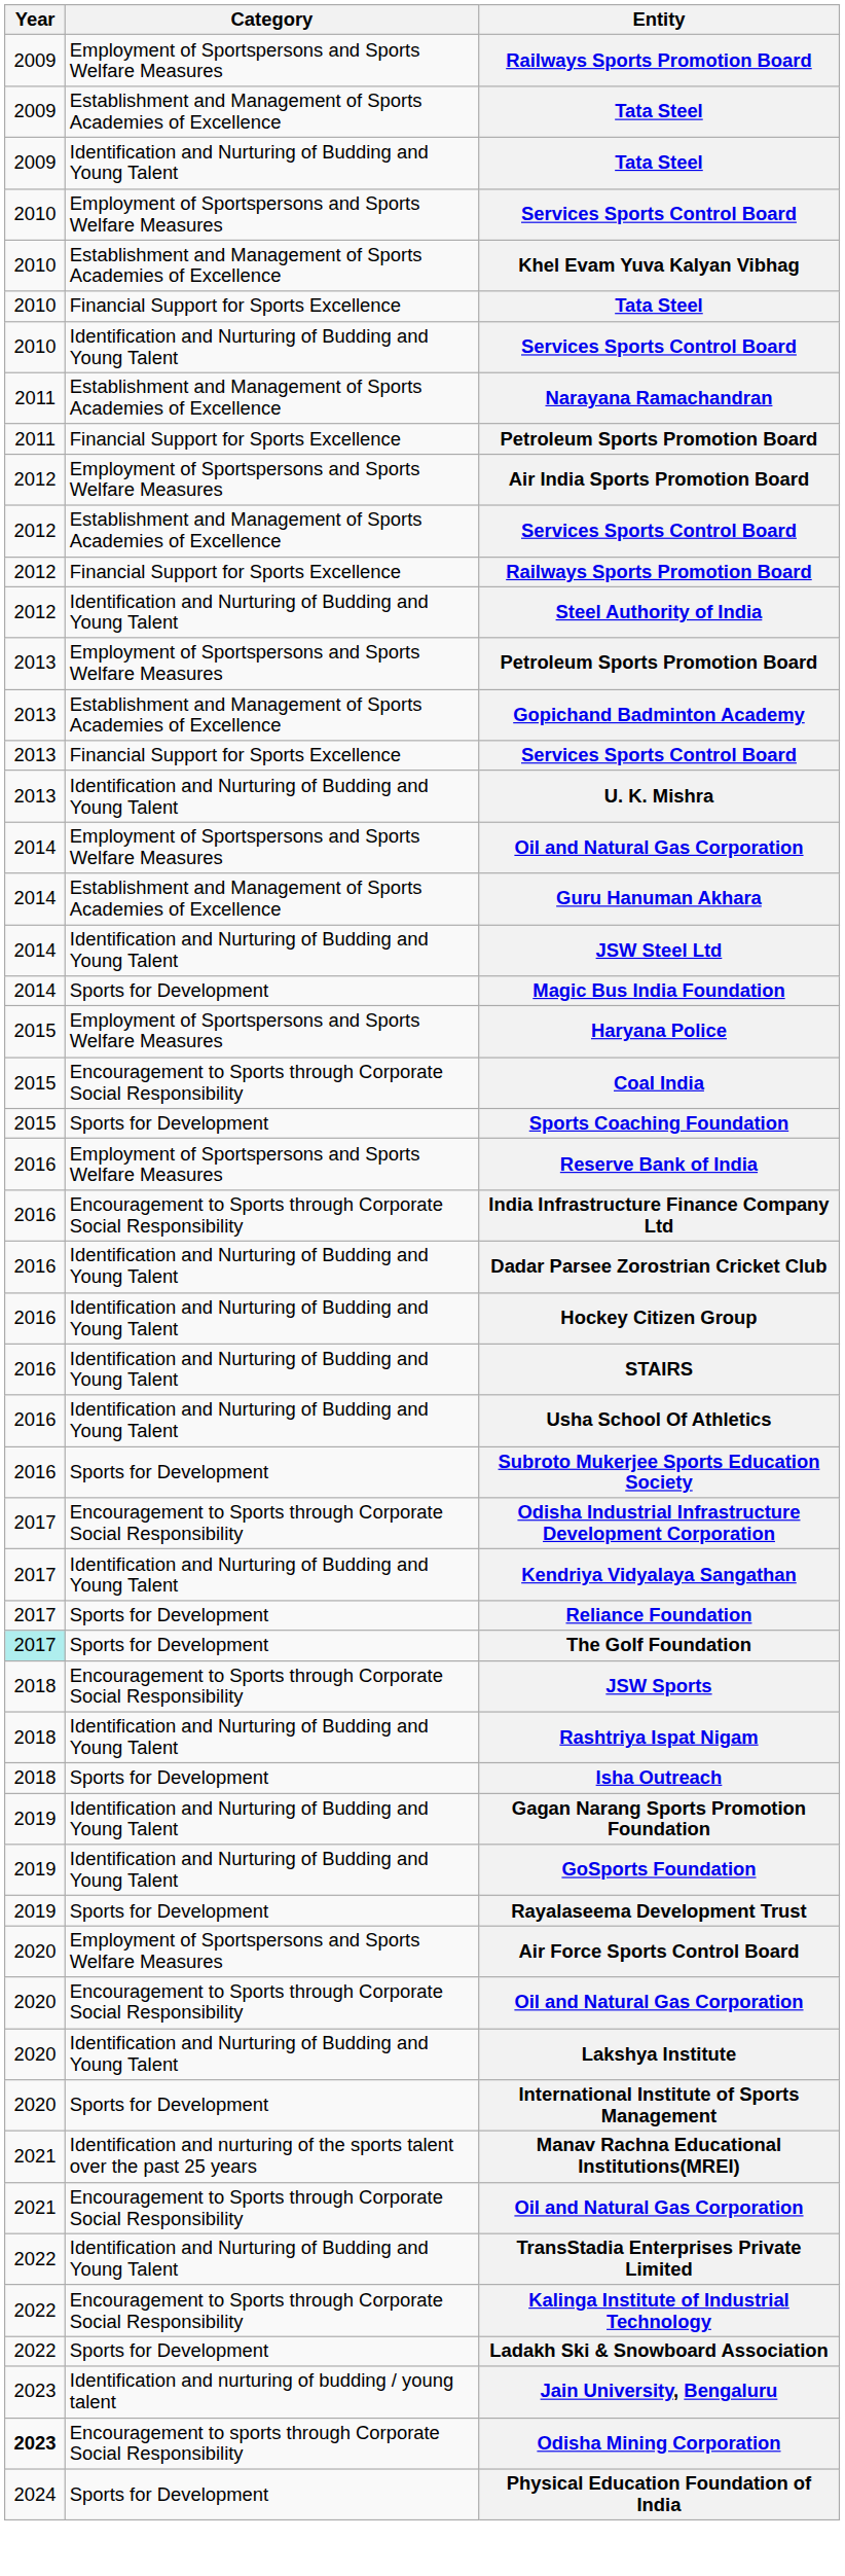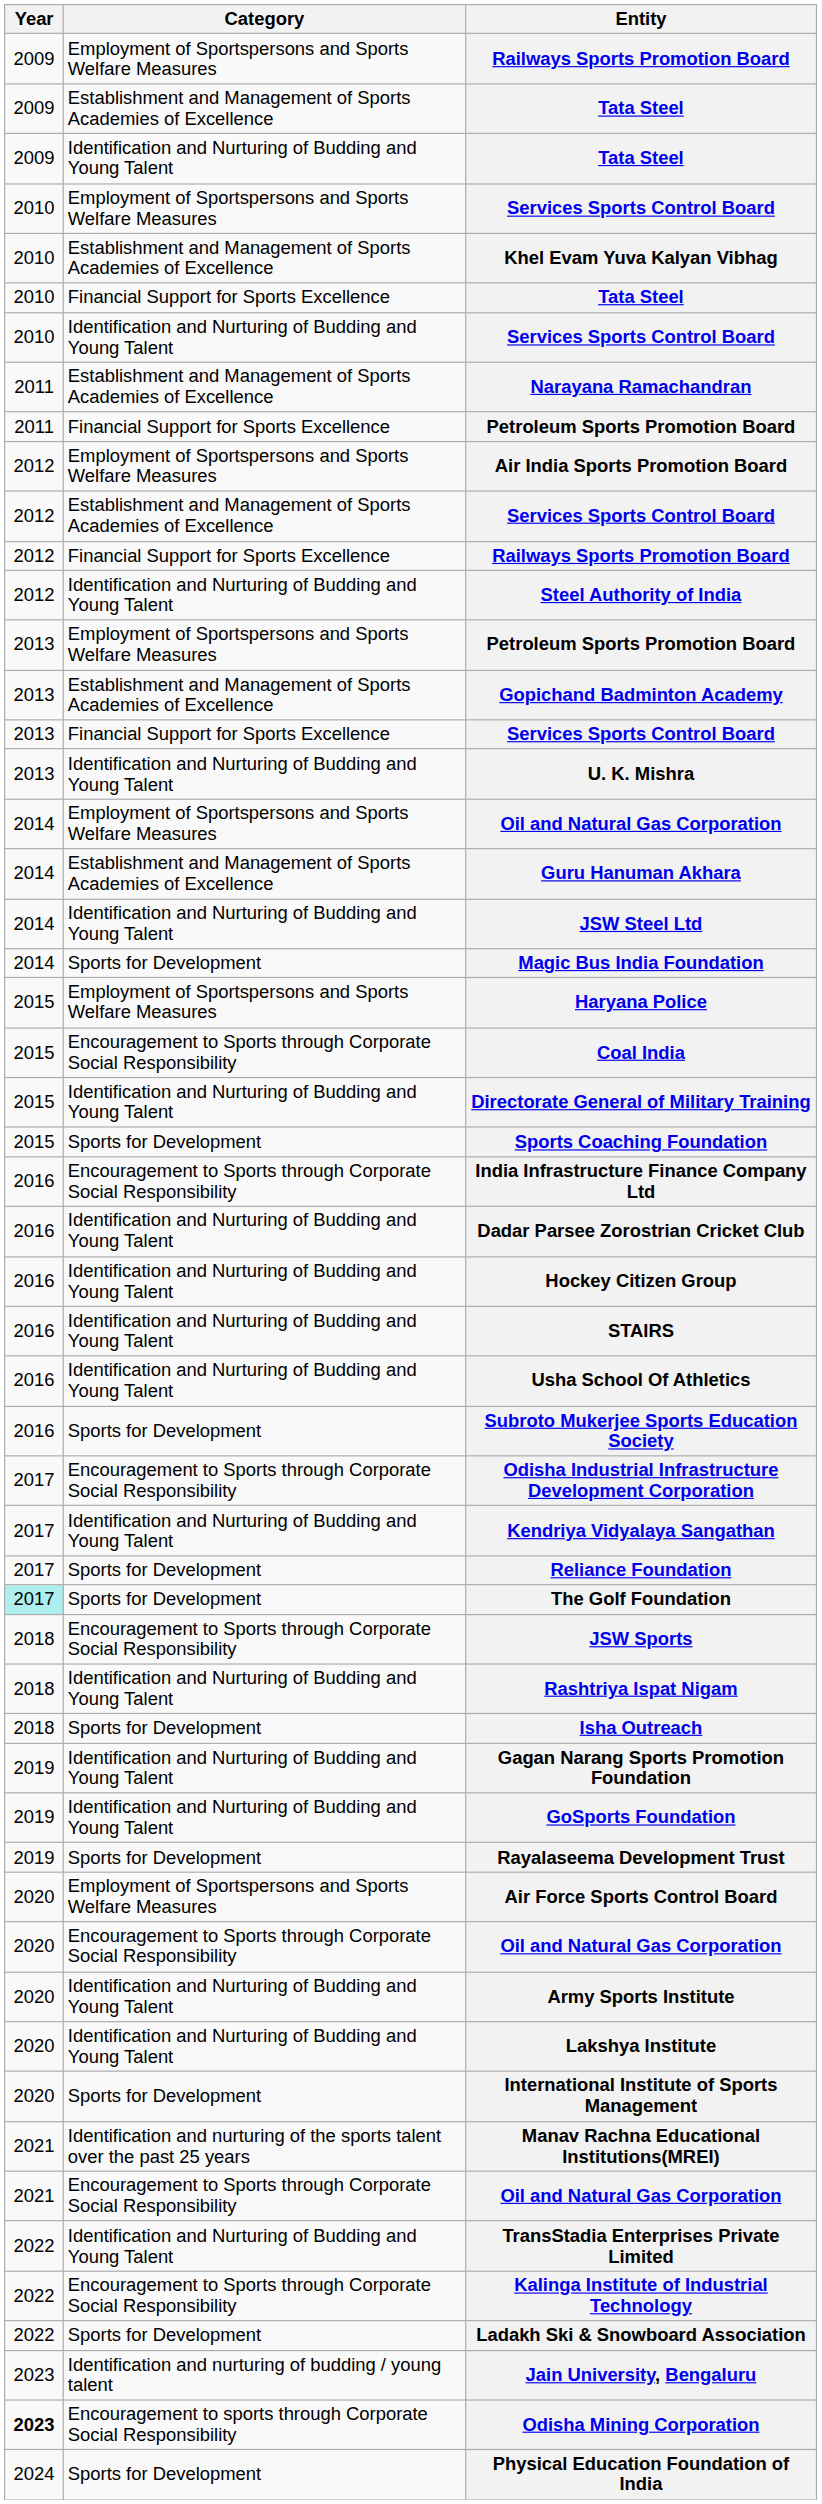+ row: 2015 | Identification and Nurturing of Budding and Young Talent | Directorate General of Military Training
- row: 2016 | Employment of Sportspersons and Sports Welfare Measures | Reserve Bank of India
+ row: 2020 | Identification and Nurturing of Budding and Young Talent | Army Sports Institute
